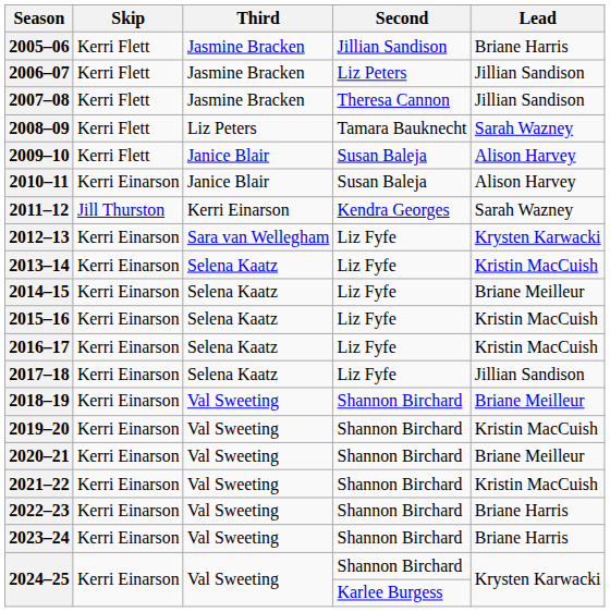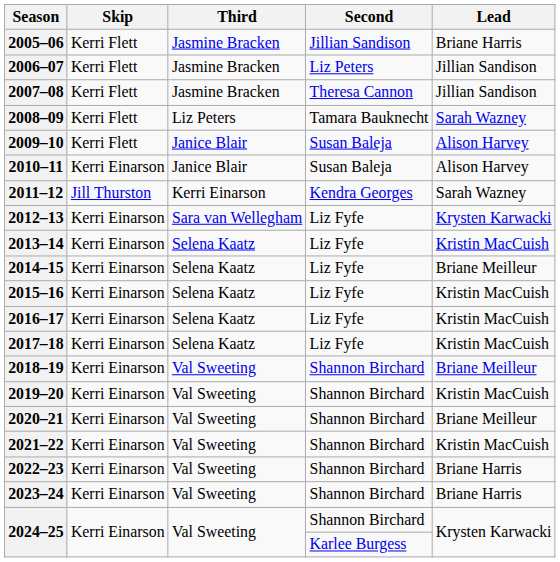2017–18 | Lead: Jillian Sandison -> Kristin MacCuish
